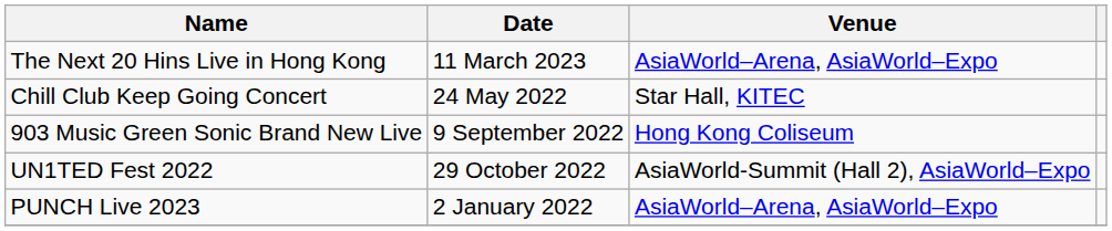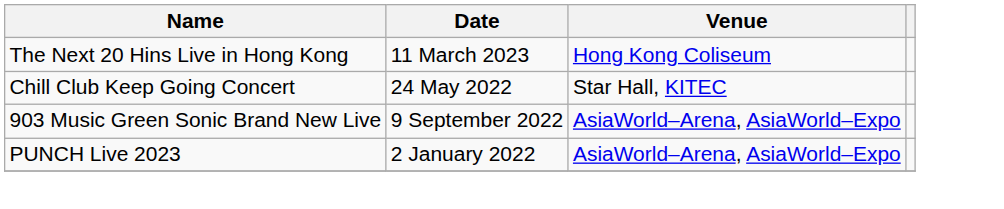The Next 20 Hins Live in Hong Kong | Venue: AsiaWorld–Arena, AsiaWorld–Expo -> Hong Kong Coliseum
903 Music Green Sonic Brand New Live | Venue: Hong Kong Coliseum -> AsiaWorld–Arena, AsiaWorld–Expo
- row: UN1TED Fest 2022 | 29 October 2022 | AsiaWorld-Summit (Hall 2), AsiaWorld–Expo
